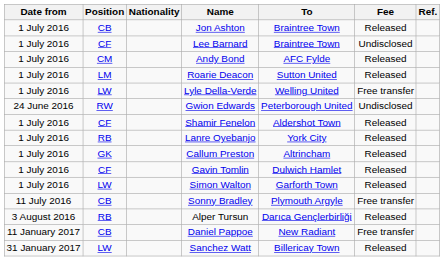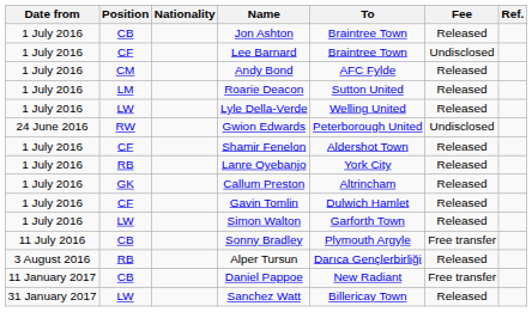Lyle Della-Verde | Fee: Free transfer -> Released
